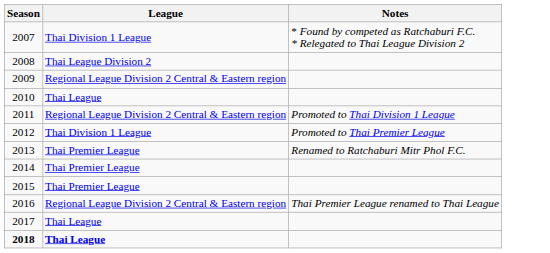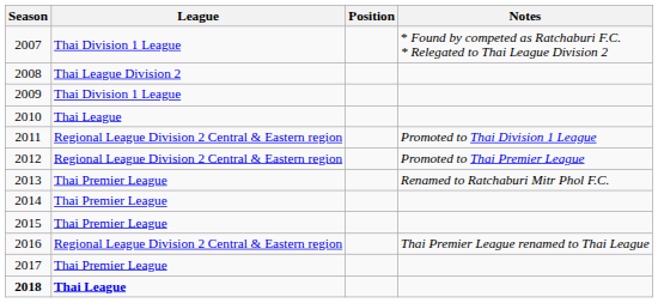+ column: Position
2009 | League: Regional League Division 2 Central & Eastern region -> Thai Division 1 League
2012 | League: Thai Division 1 League -> Regional League Division 2 Central & Eastern region
2017 | League: Thai League -> Thai Premier League
